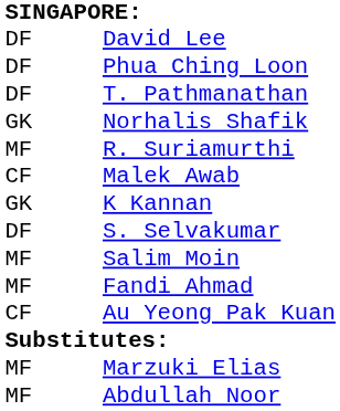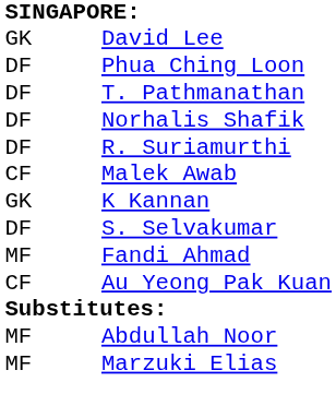David Lee | column 1: DF -> GK
Norhalis Shafik | column 1: GK -> DF
R. Suriamurthi | column 1: MF -> DF
- row: MF | Salim Moin
rows swapped: Abdullah Noor <-> Marzuki Elias
